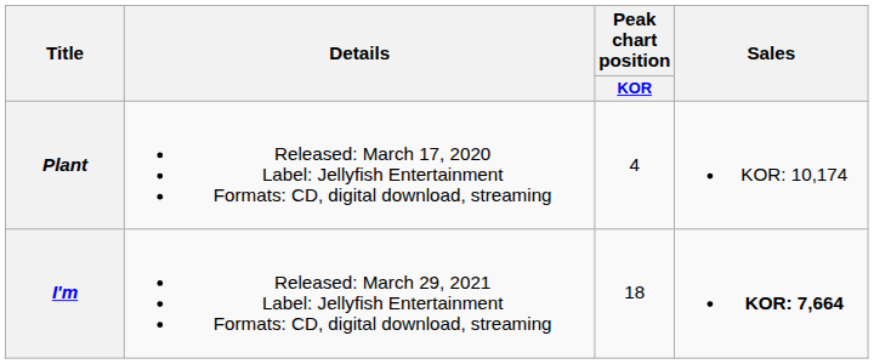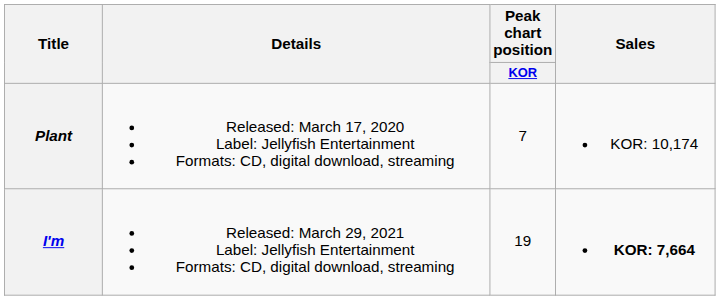Plant | Peak chart position / KOR: 4 -> 7
I'm | Peak chart position / KOR: 18 -> 19
